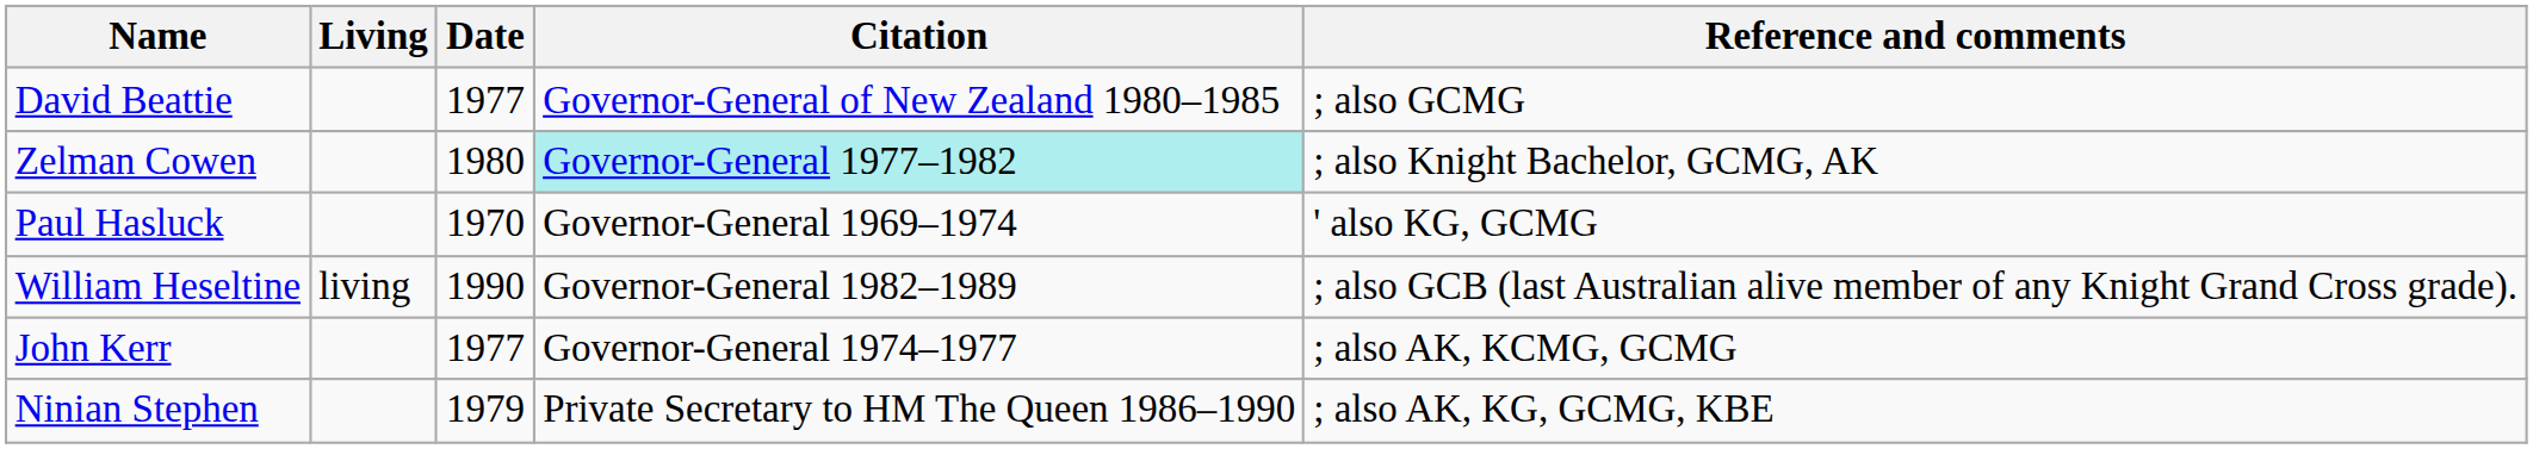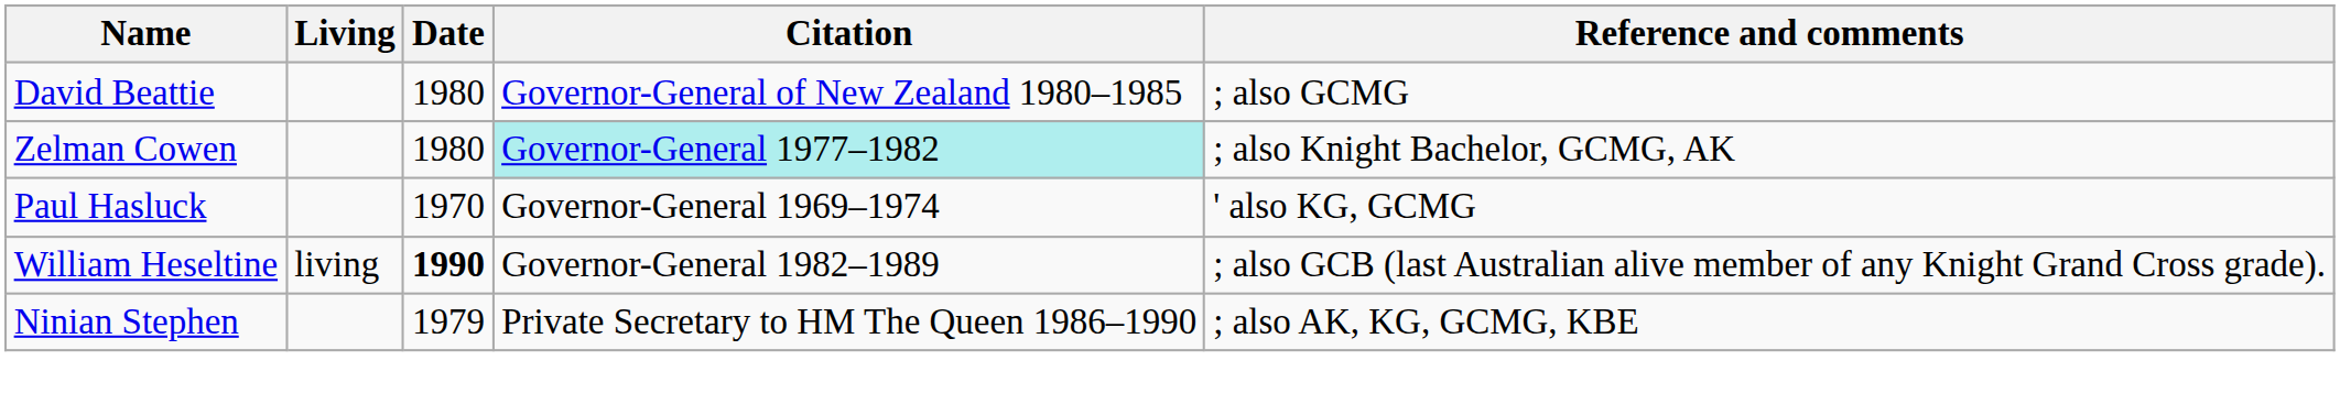David Beattie | Date: 1977 -> 1980
William Heseltine | Date: normal -> bold
- row: John Kerr | 1977 | Governor-General 1974–1977 | ; also AK, KCMG, GCMG
